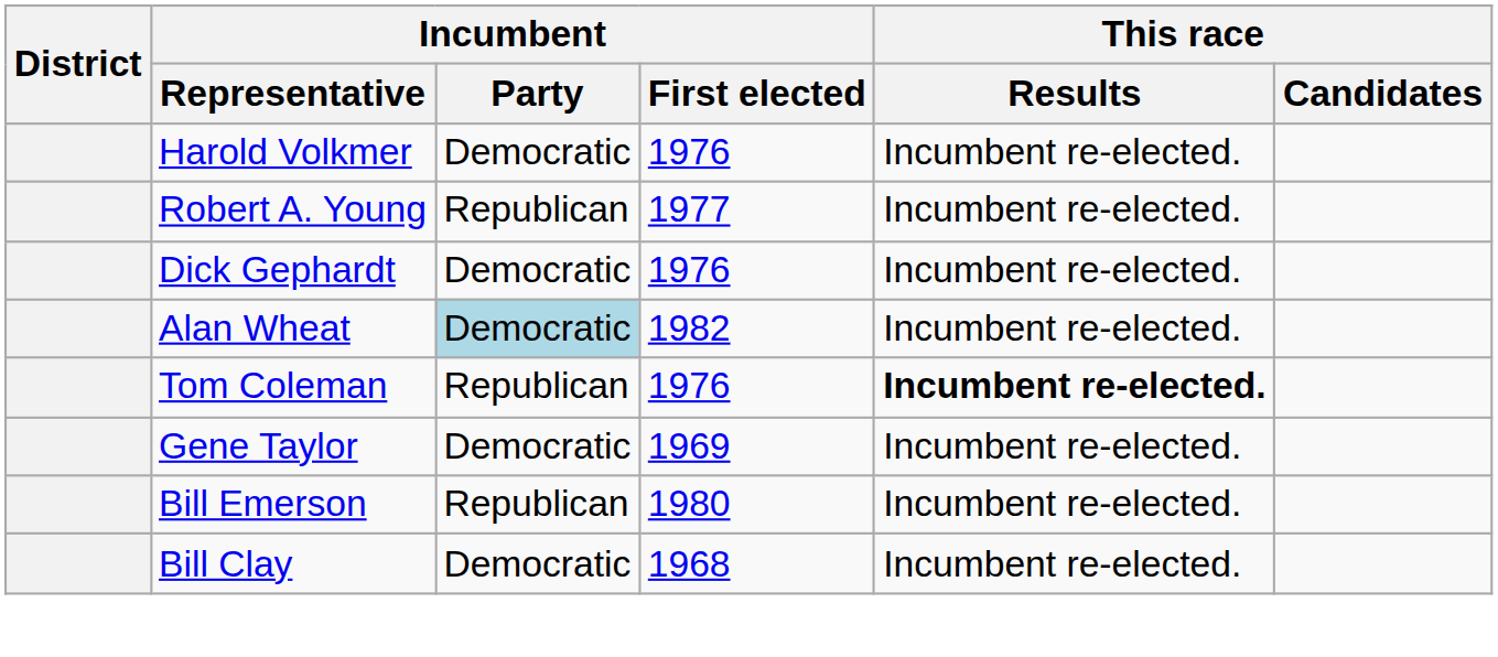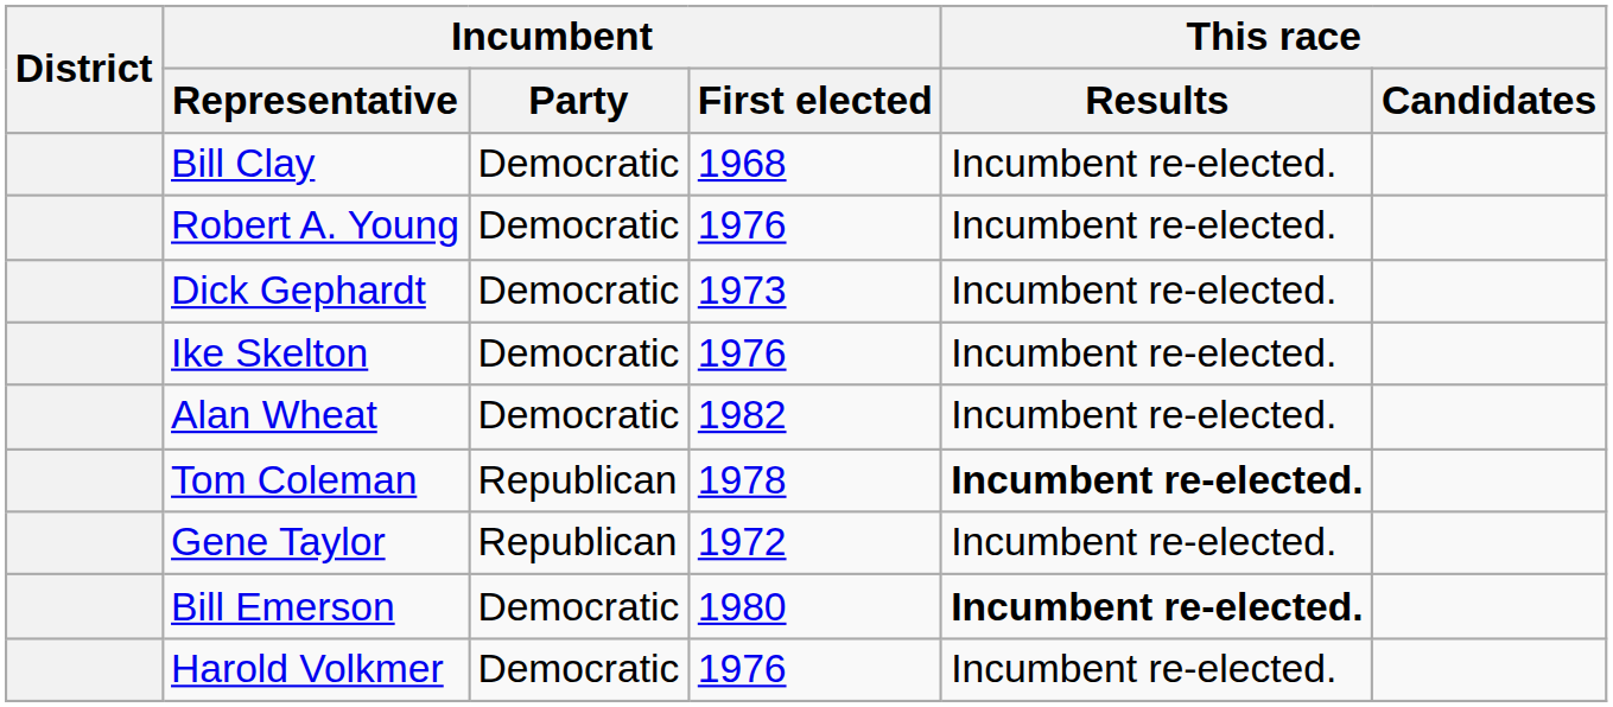rows swapped: Bill Clay <-> Harold Volkmer
Robert A. Young | Incumbent / Party: Republican -> Democratic
Robert A. Young | Incumbent / First elected: 1977 -> 1976
Dick Gephardt | Incumbent / First elected: 1976 -> 1973
+ row: Ike Skelton | Democratic | 1976 | Incumbent re-elected.
Alan Wheat | Incumbent / Party: lightblue background -> no background
Tom Coleman | Incumbent / First elected: 1976 -> 1978
Gene Taylor | Incumbent / Party: Democratic -> Republican
Gene Taylor | Incumbent / First elected: 1969 -> 1972
Bill Emerson | Incumbent / Party: Republican -> Democratic
Bill Emerson | This race / Results: normal -> bold
